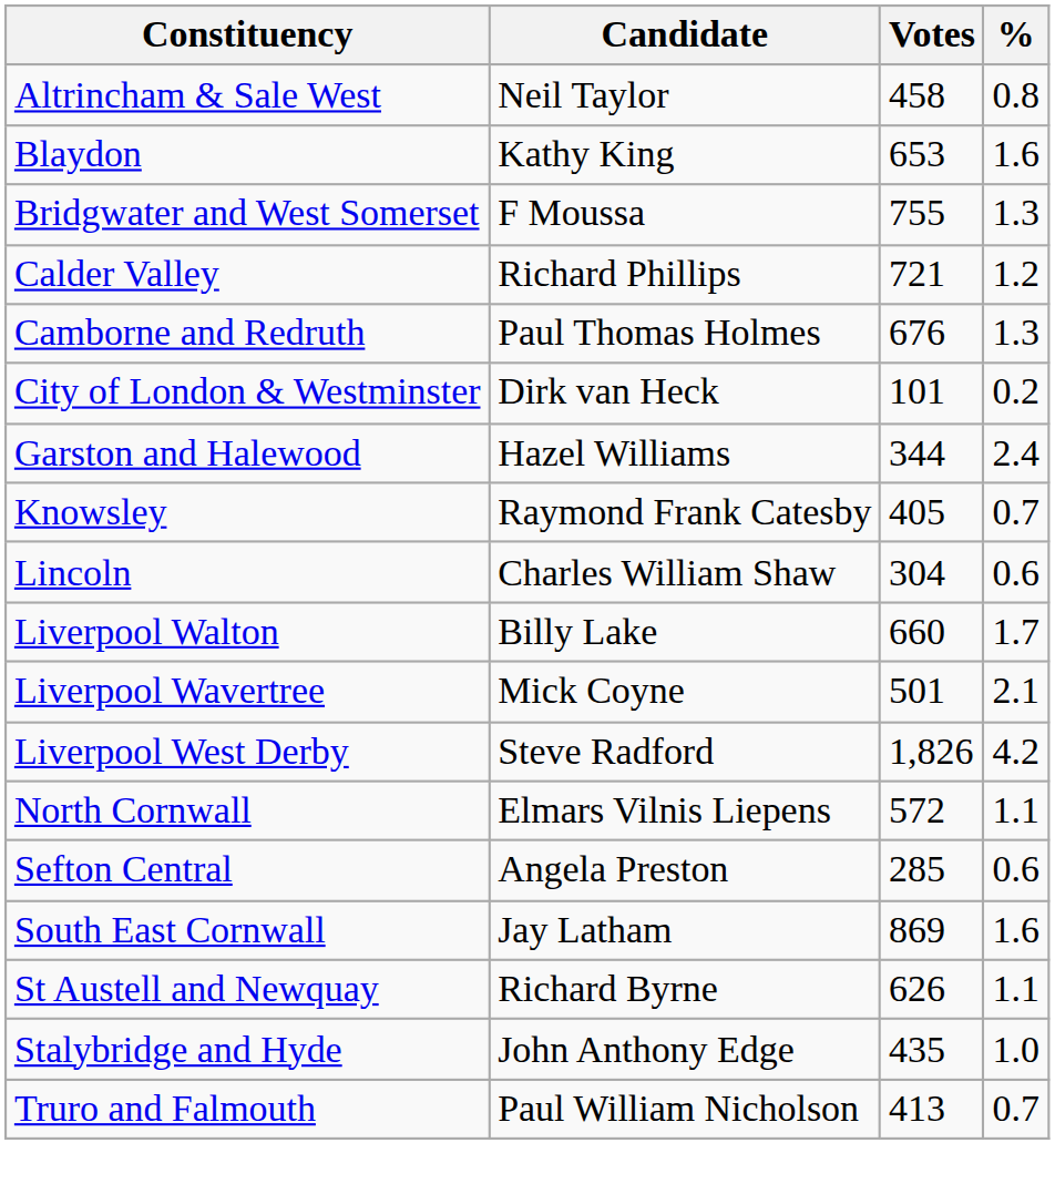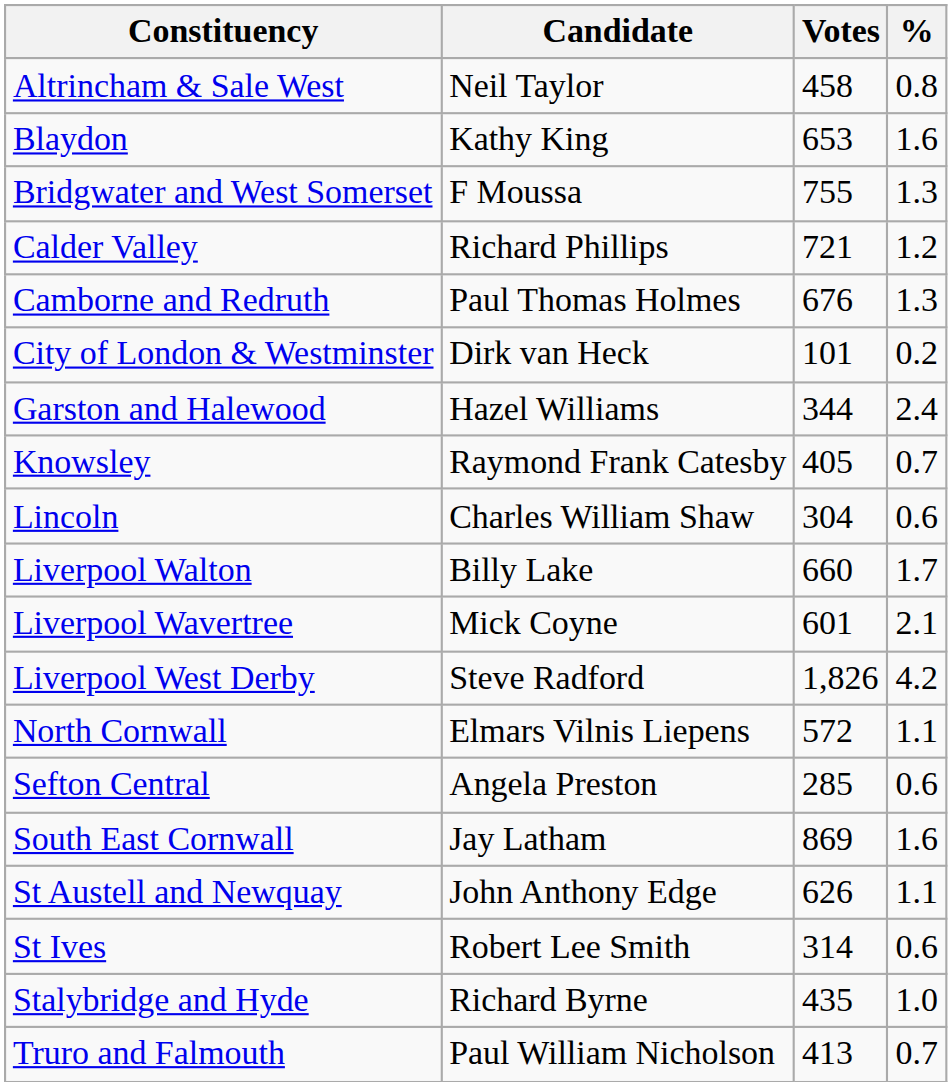Liverpool Wavertree | Votes: 501 -> 601
St Austell and Newquay | Candidate: Richard Byrne -> John Anthony Edge
+ row: St Ives | Robert Lee Smith | 314 | 0.6
Stalybridge and Hyde | Candidate: John Anthony Edge -> Richard Byrne
